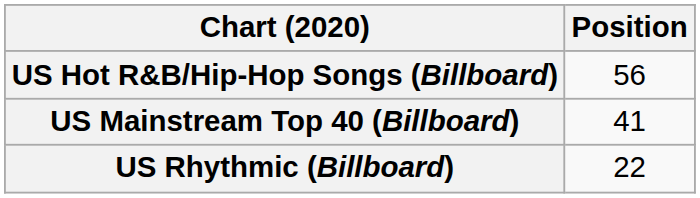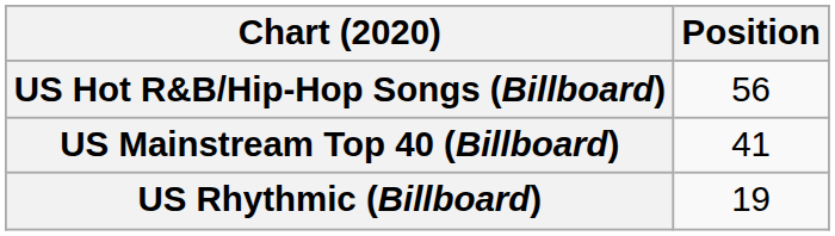US Rhythmic (Billboard) | Position: 22 -> 19
